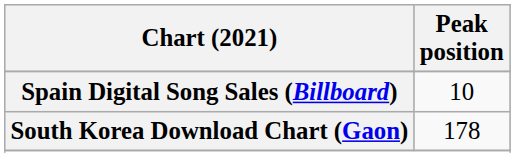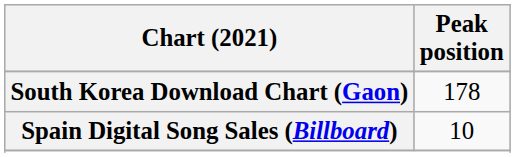rows swapped: South Korea Download Chart (Gaon) <-> Spain Digital Song Sales (Billboard)
